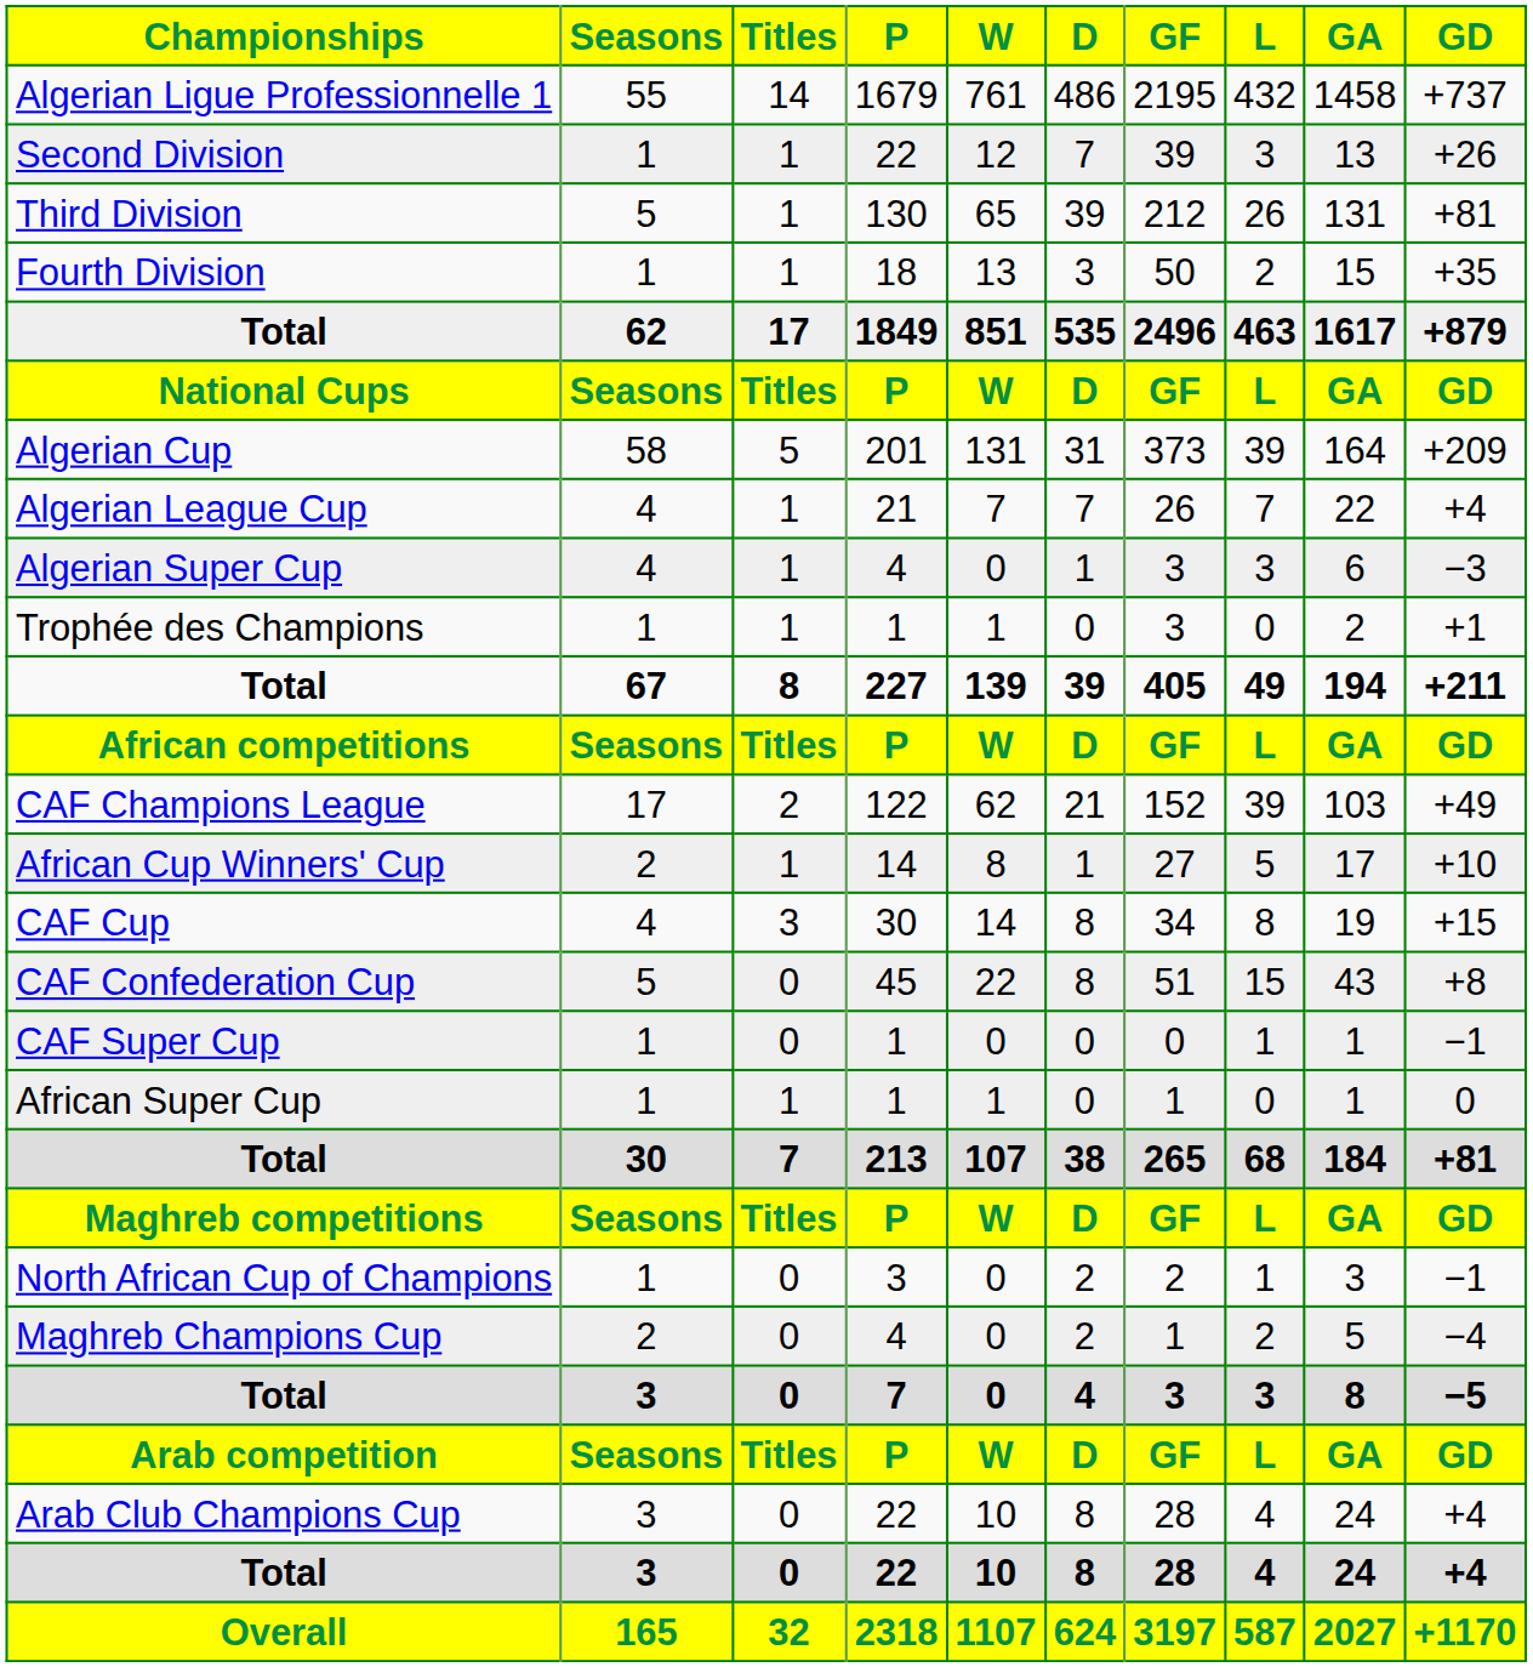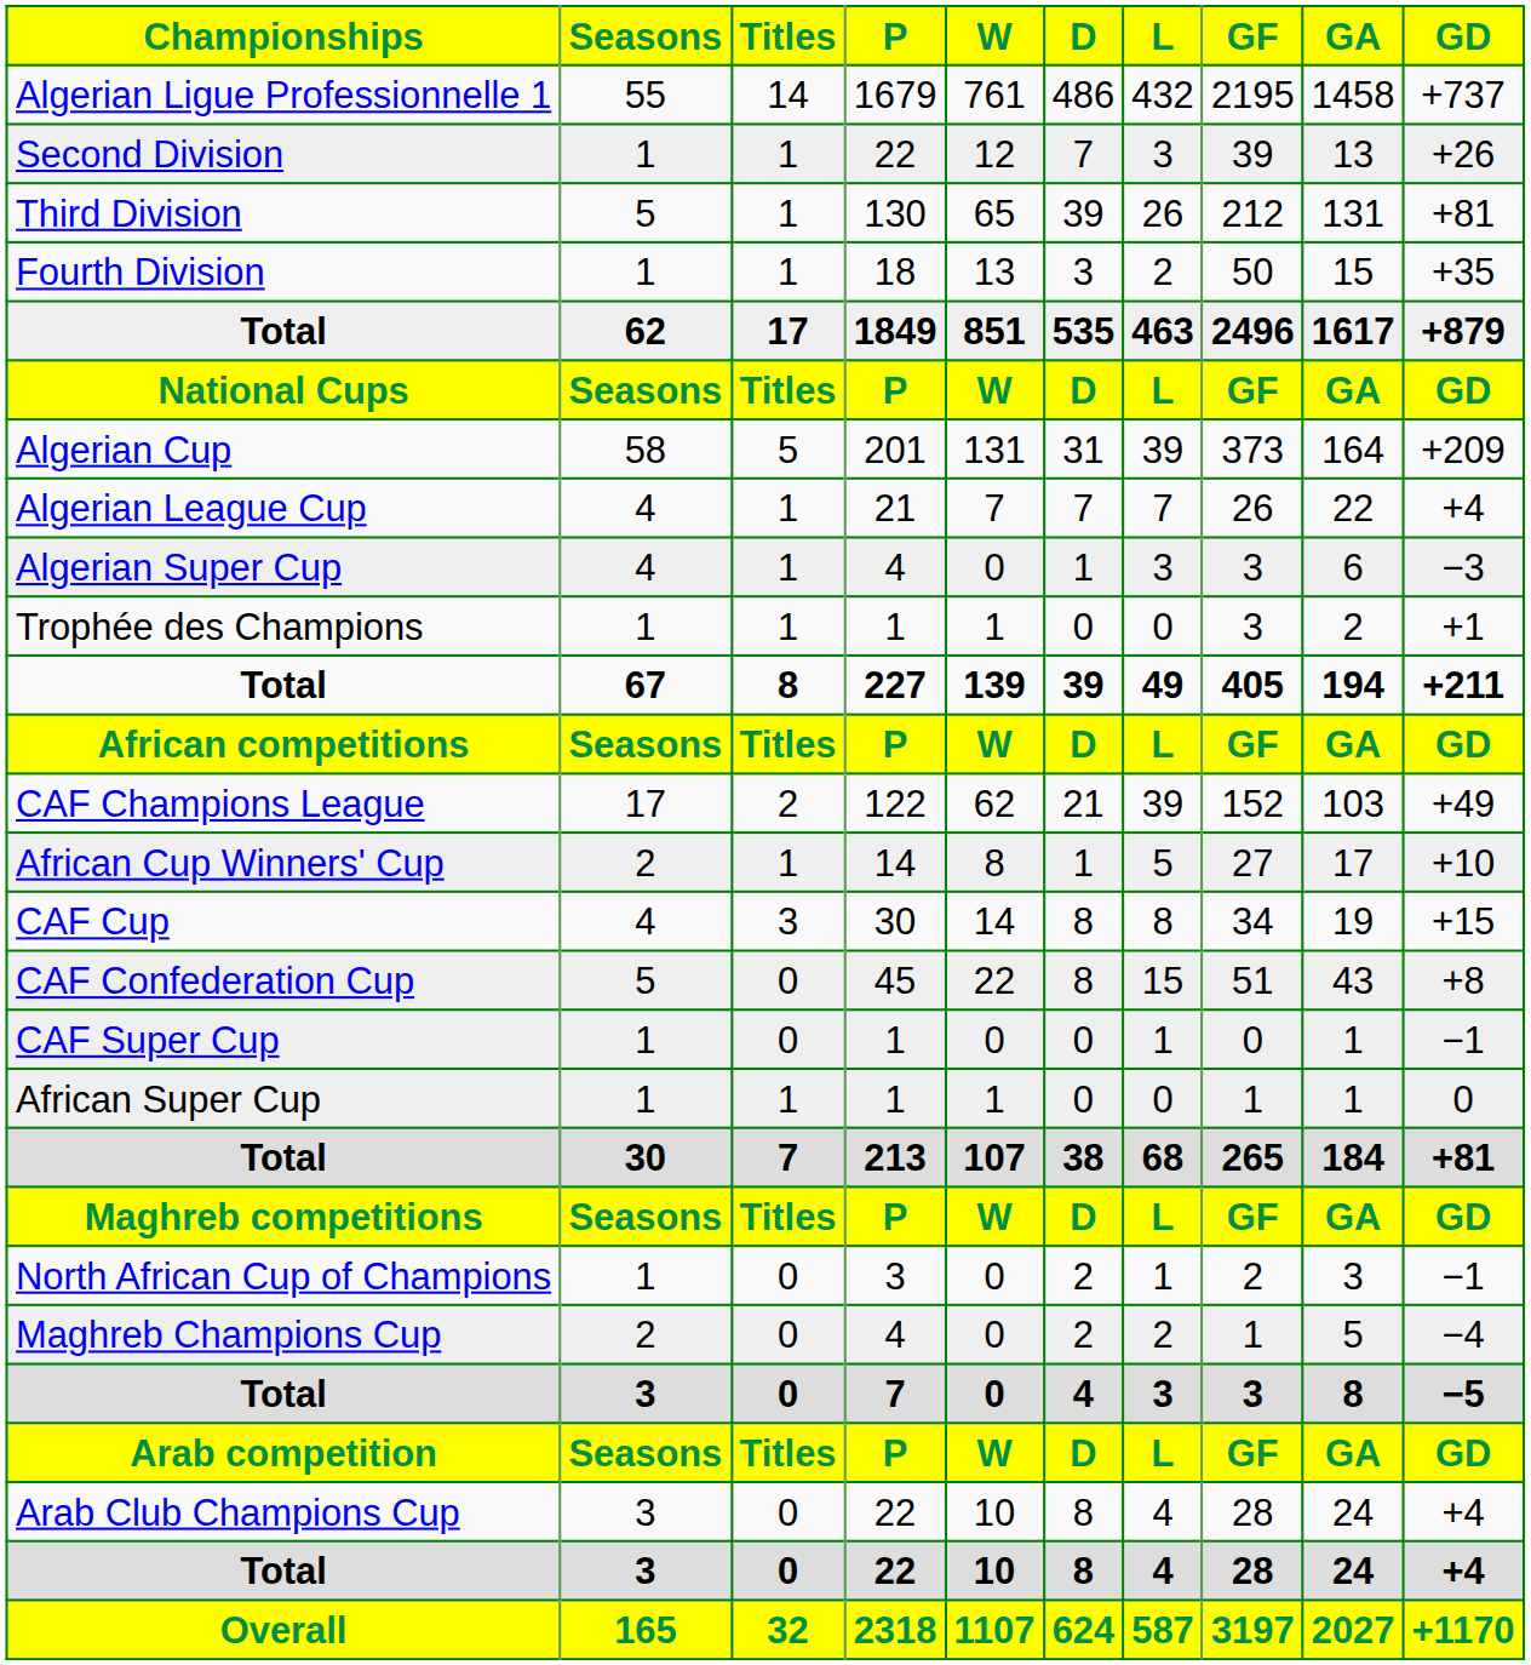columns swapped: L <-> GF
